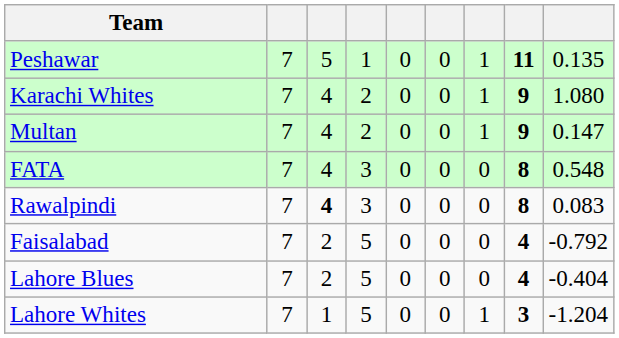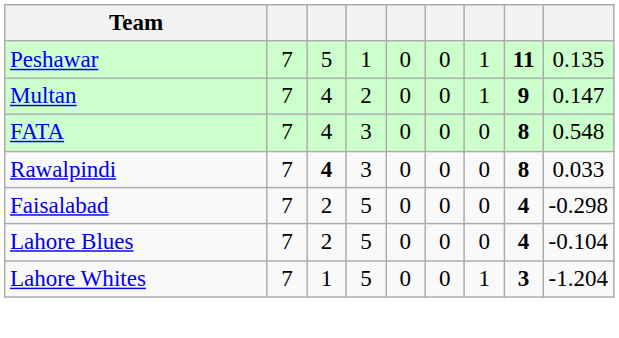- row: Karachi Whites | 7 | 4 | 2 | 0 | 0 | 1 | 9 | 1.080
Rawalpindi | column 9: 0.083 -> 0.033
Faisalabad | column 9: -0.792 -> -0.298
Lahore Blues | column 9: -0.404 -> -0.104
